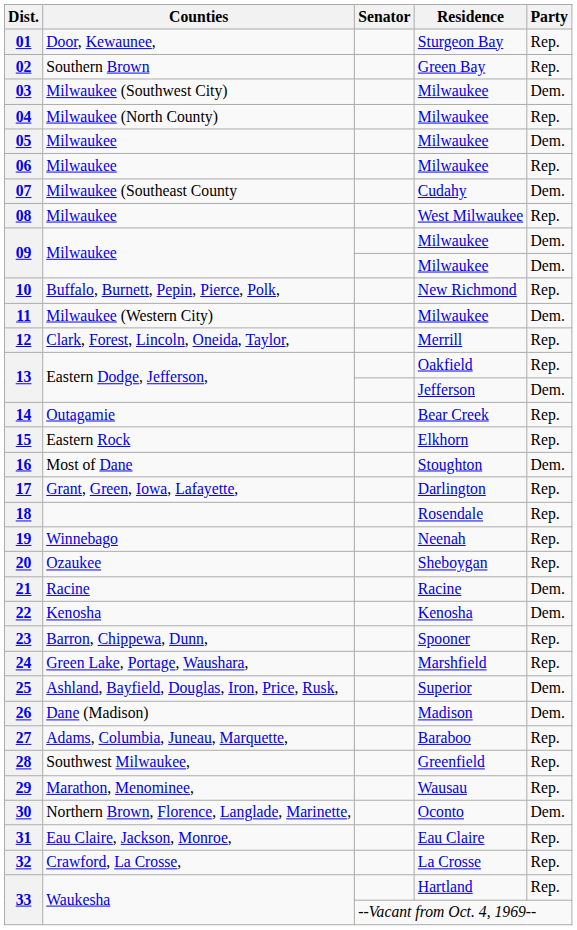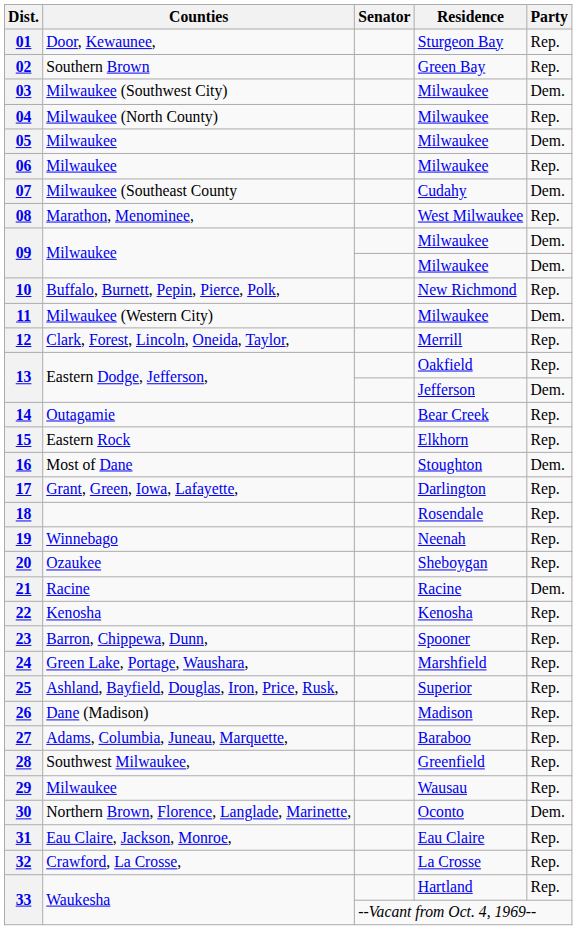08 | Counties: Milwaukee -> Marathon, Menominee,
22 | Party: Dem. -> Rep.
25 | Party: Dem. -> Rep.
26 | Party: Dem. -> Rep.
29 | Counties: Marathon, Menominee, -> Milwaukee
